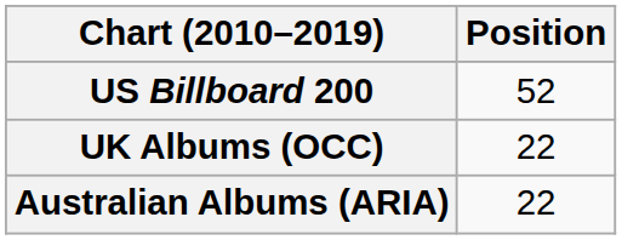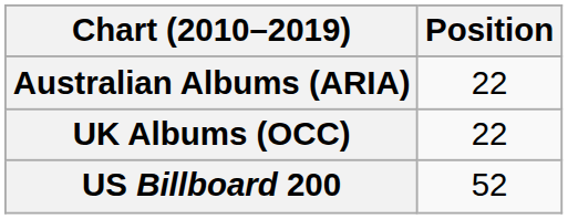rows swapped: Australian Albums (ARIA) <-> US Billboard 200
